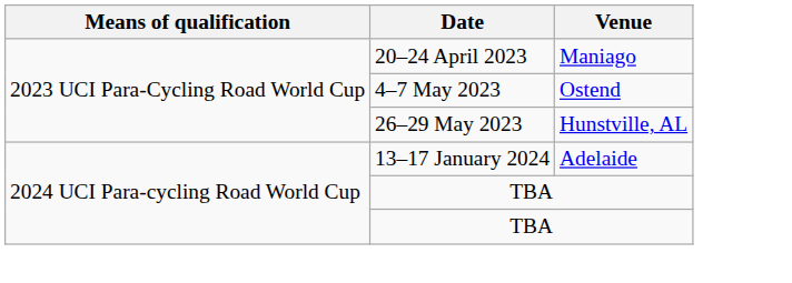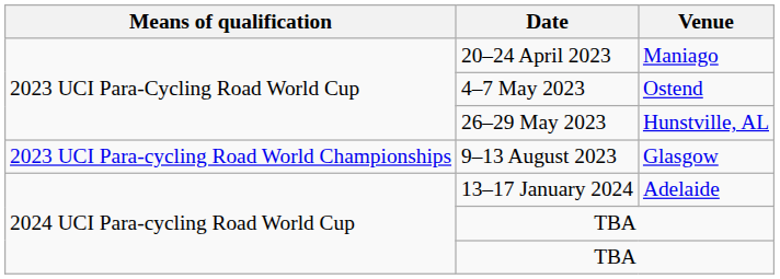+ row: 2023 UCI Para-cycling Road World Championships | 9–13 August 2023 | Glasgow
